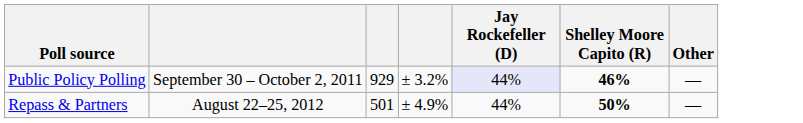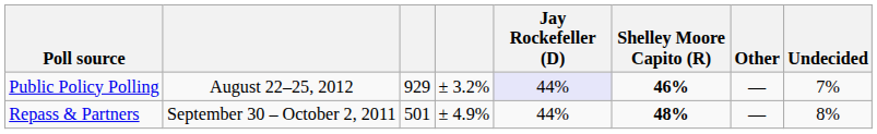+ column: Undecided | 7% | 8%
Public Policy Polling | column 2: September 30 – October 2, 2011 -> August 22–25, 2012
Repass & Partners | column 2: August 22–25, 2012 -> September 30 – October 2, 2011
Repass & Partners | Shelley Moore Capito (R): 50% -> 48%
